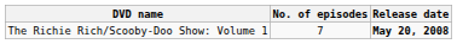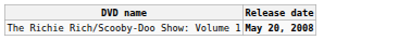- column: No. of episodes | 7
